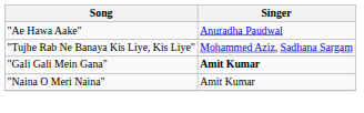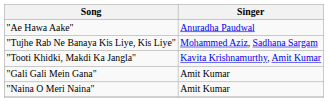+ row: "Tooti Khidki, Makdi Ka Jangla" | Kavita Krishnamurthy, Amit Kumar
"Gali Gali Mein Gana" | Singer: bold -> normal
